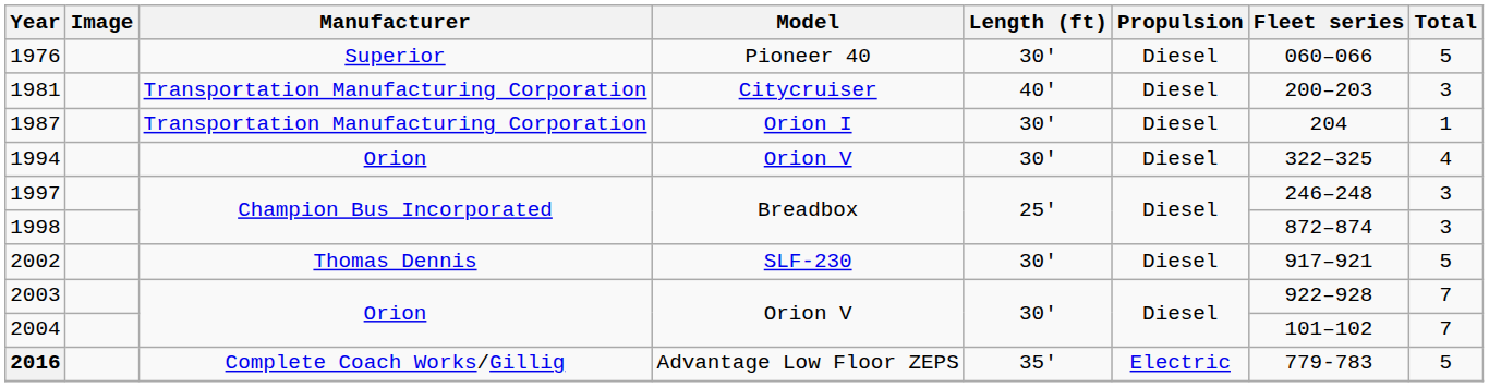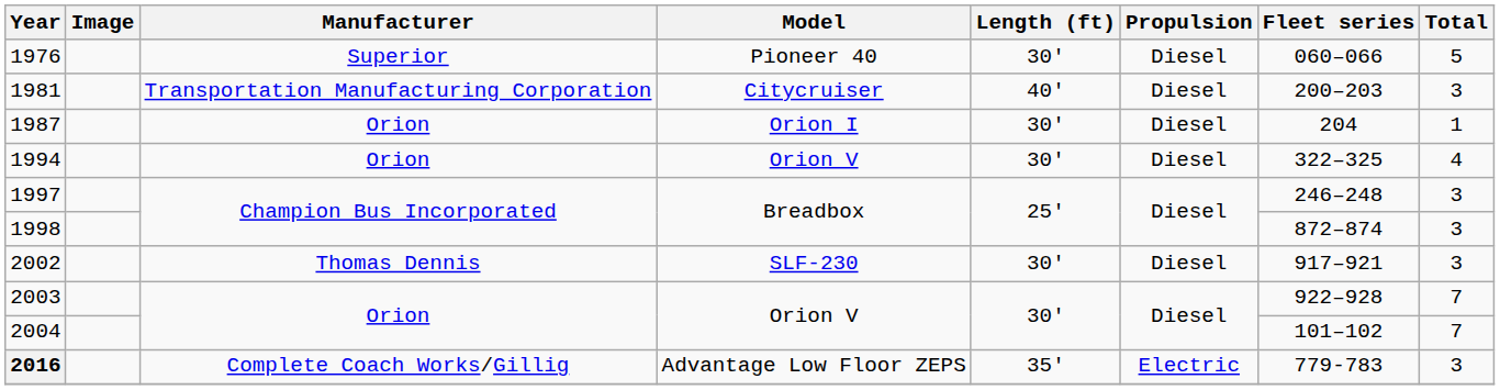1987 | Manufacturer: Transportation Manufacturing Corporation -> Orion
2002 | Total: 5 -> 3
2016 | Total: 5 -> 3
